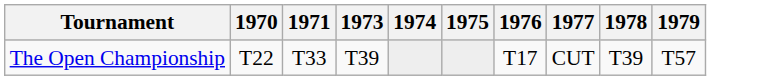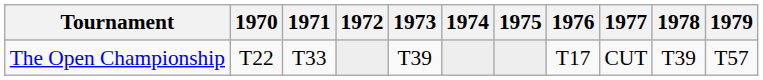+ column: 1972
